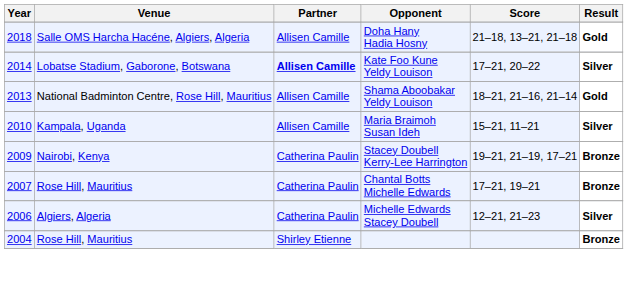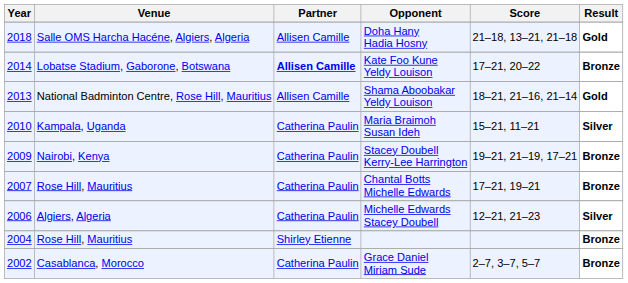Kate Foo Kune Yeldy Louison | Result: Silver -> Bronze
Maria Braimoh Susan Ideh | Partner: Allisen Camille -> Catherina Paulin
+ row: 2002 | Casablanca, Morocco | Catherina Paulin | Grace Daniel Miriam Sude | 2–7, 3–7, 5–7 | Bronze
